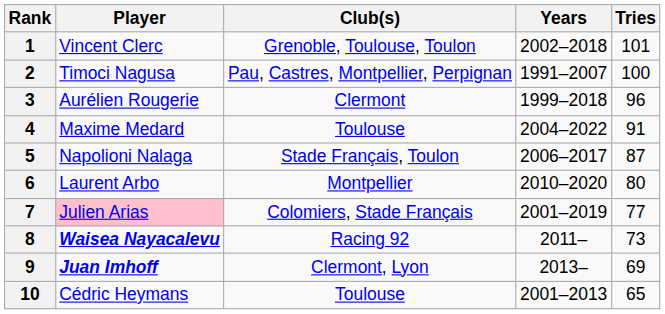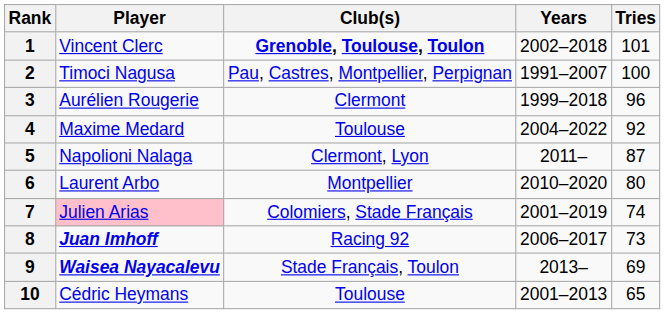1 | Club(s): normal -> bold
4 | Tries: 91 -> 92
5 | Club(s): Stade Français, Toulon -> Clermont, Lyon
5 | Years: 2006–2017 -> 2011–
7 | Tries: 77 -> 74
8 | Player: Waisea Nayacalevu -> Juan Imhoff
8 | Years: 2011– -> 2006–2017
9 | Player: Juan Imhoff -> Waisea Nayacalevu
9 | Club(s): Clermont, Lyon -> Stade Français, Toulon
